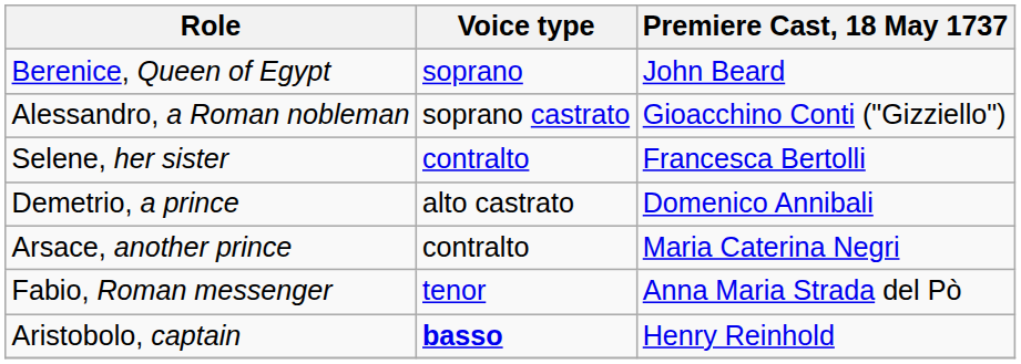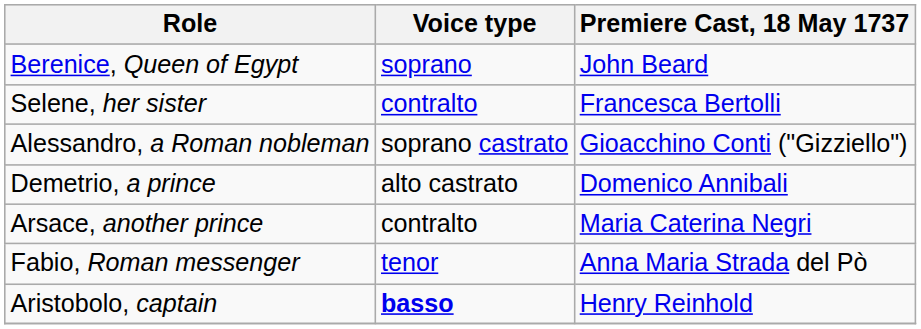rows swapped: Selene, her sister <-> Alessandro, a Roman nobleman
